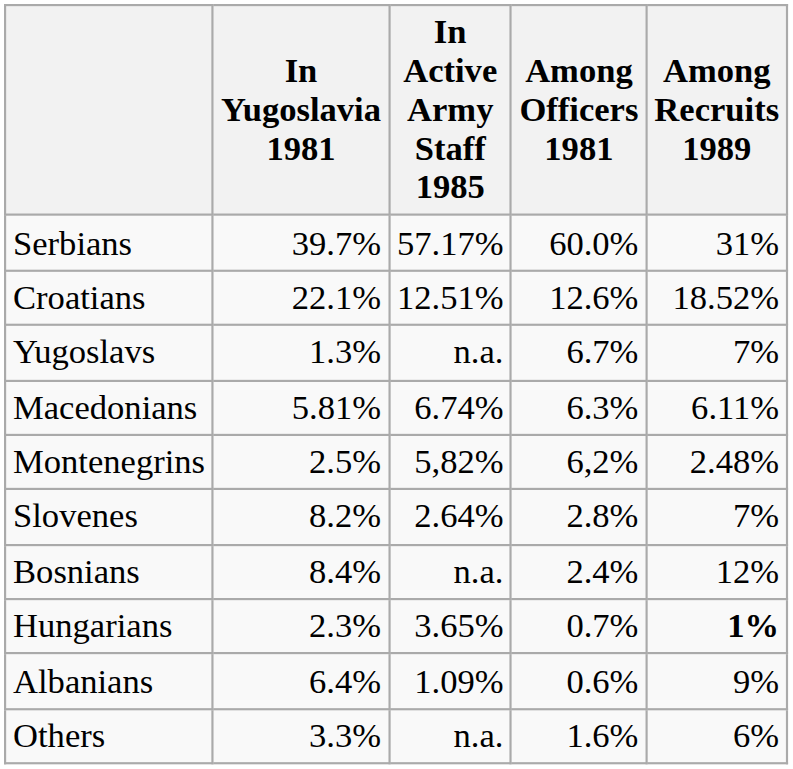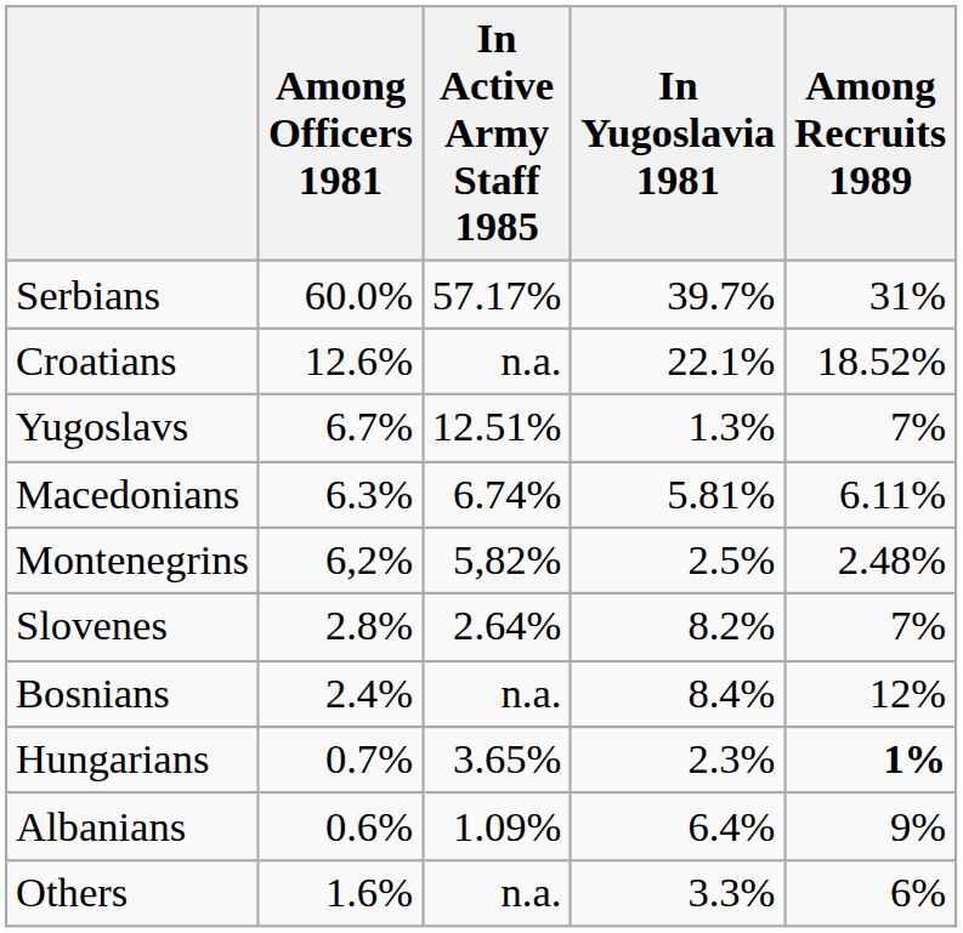columns swapped: In Yugoslavia 1981 <-> Among Officers 1981
Croatians | In Active Army Staff 1985: 12.51% -> n.a.
Yugoslavs | In Active Army Staff 1985: n.a. -> 12.51%
